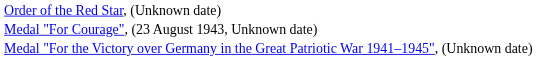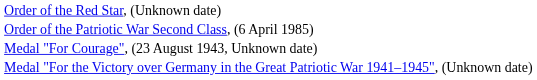+ row: Order of the Patriotic War Second Class, (6 April 1985)
